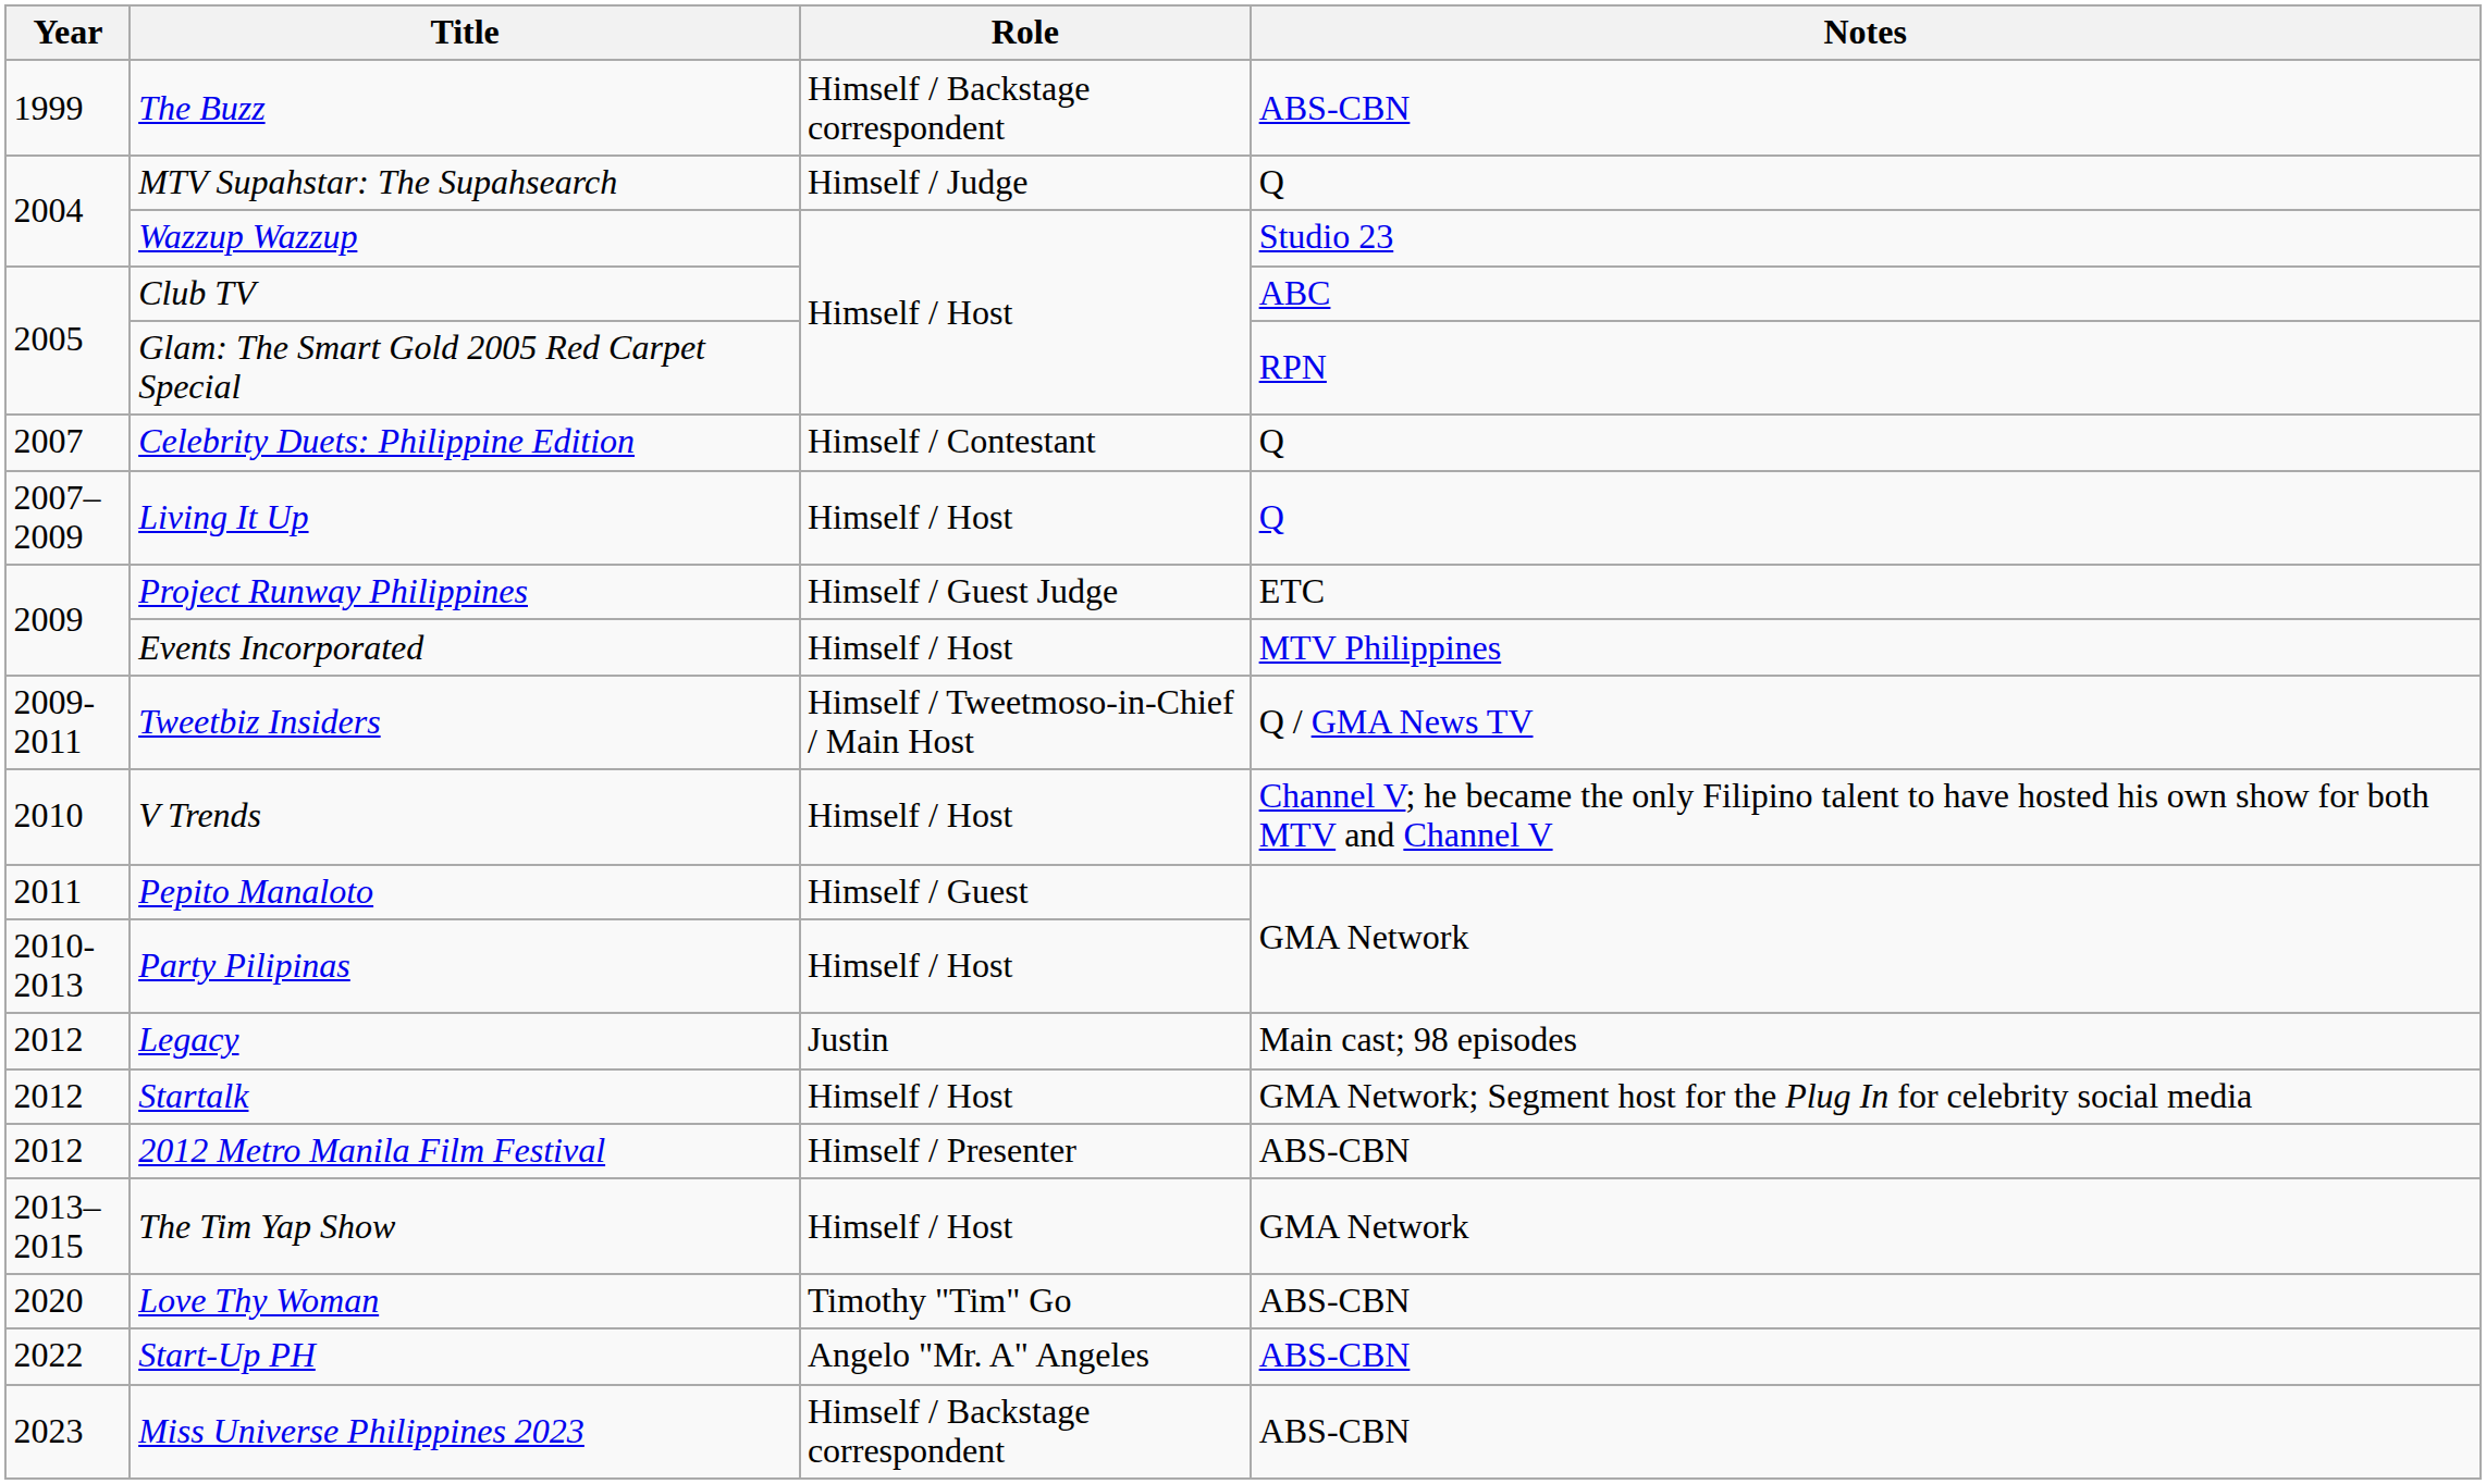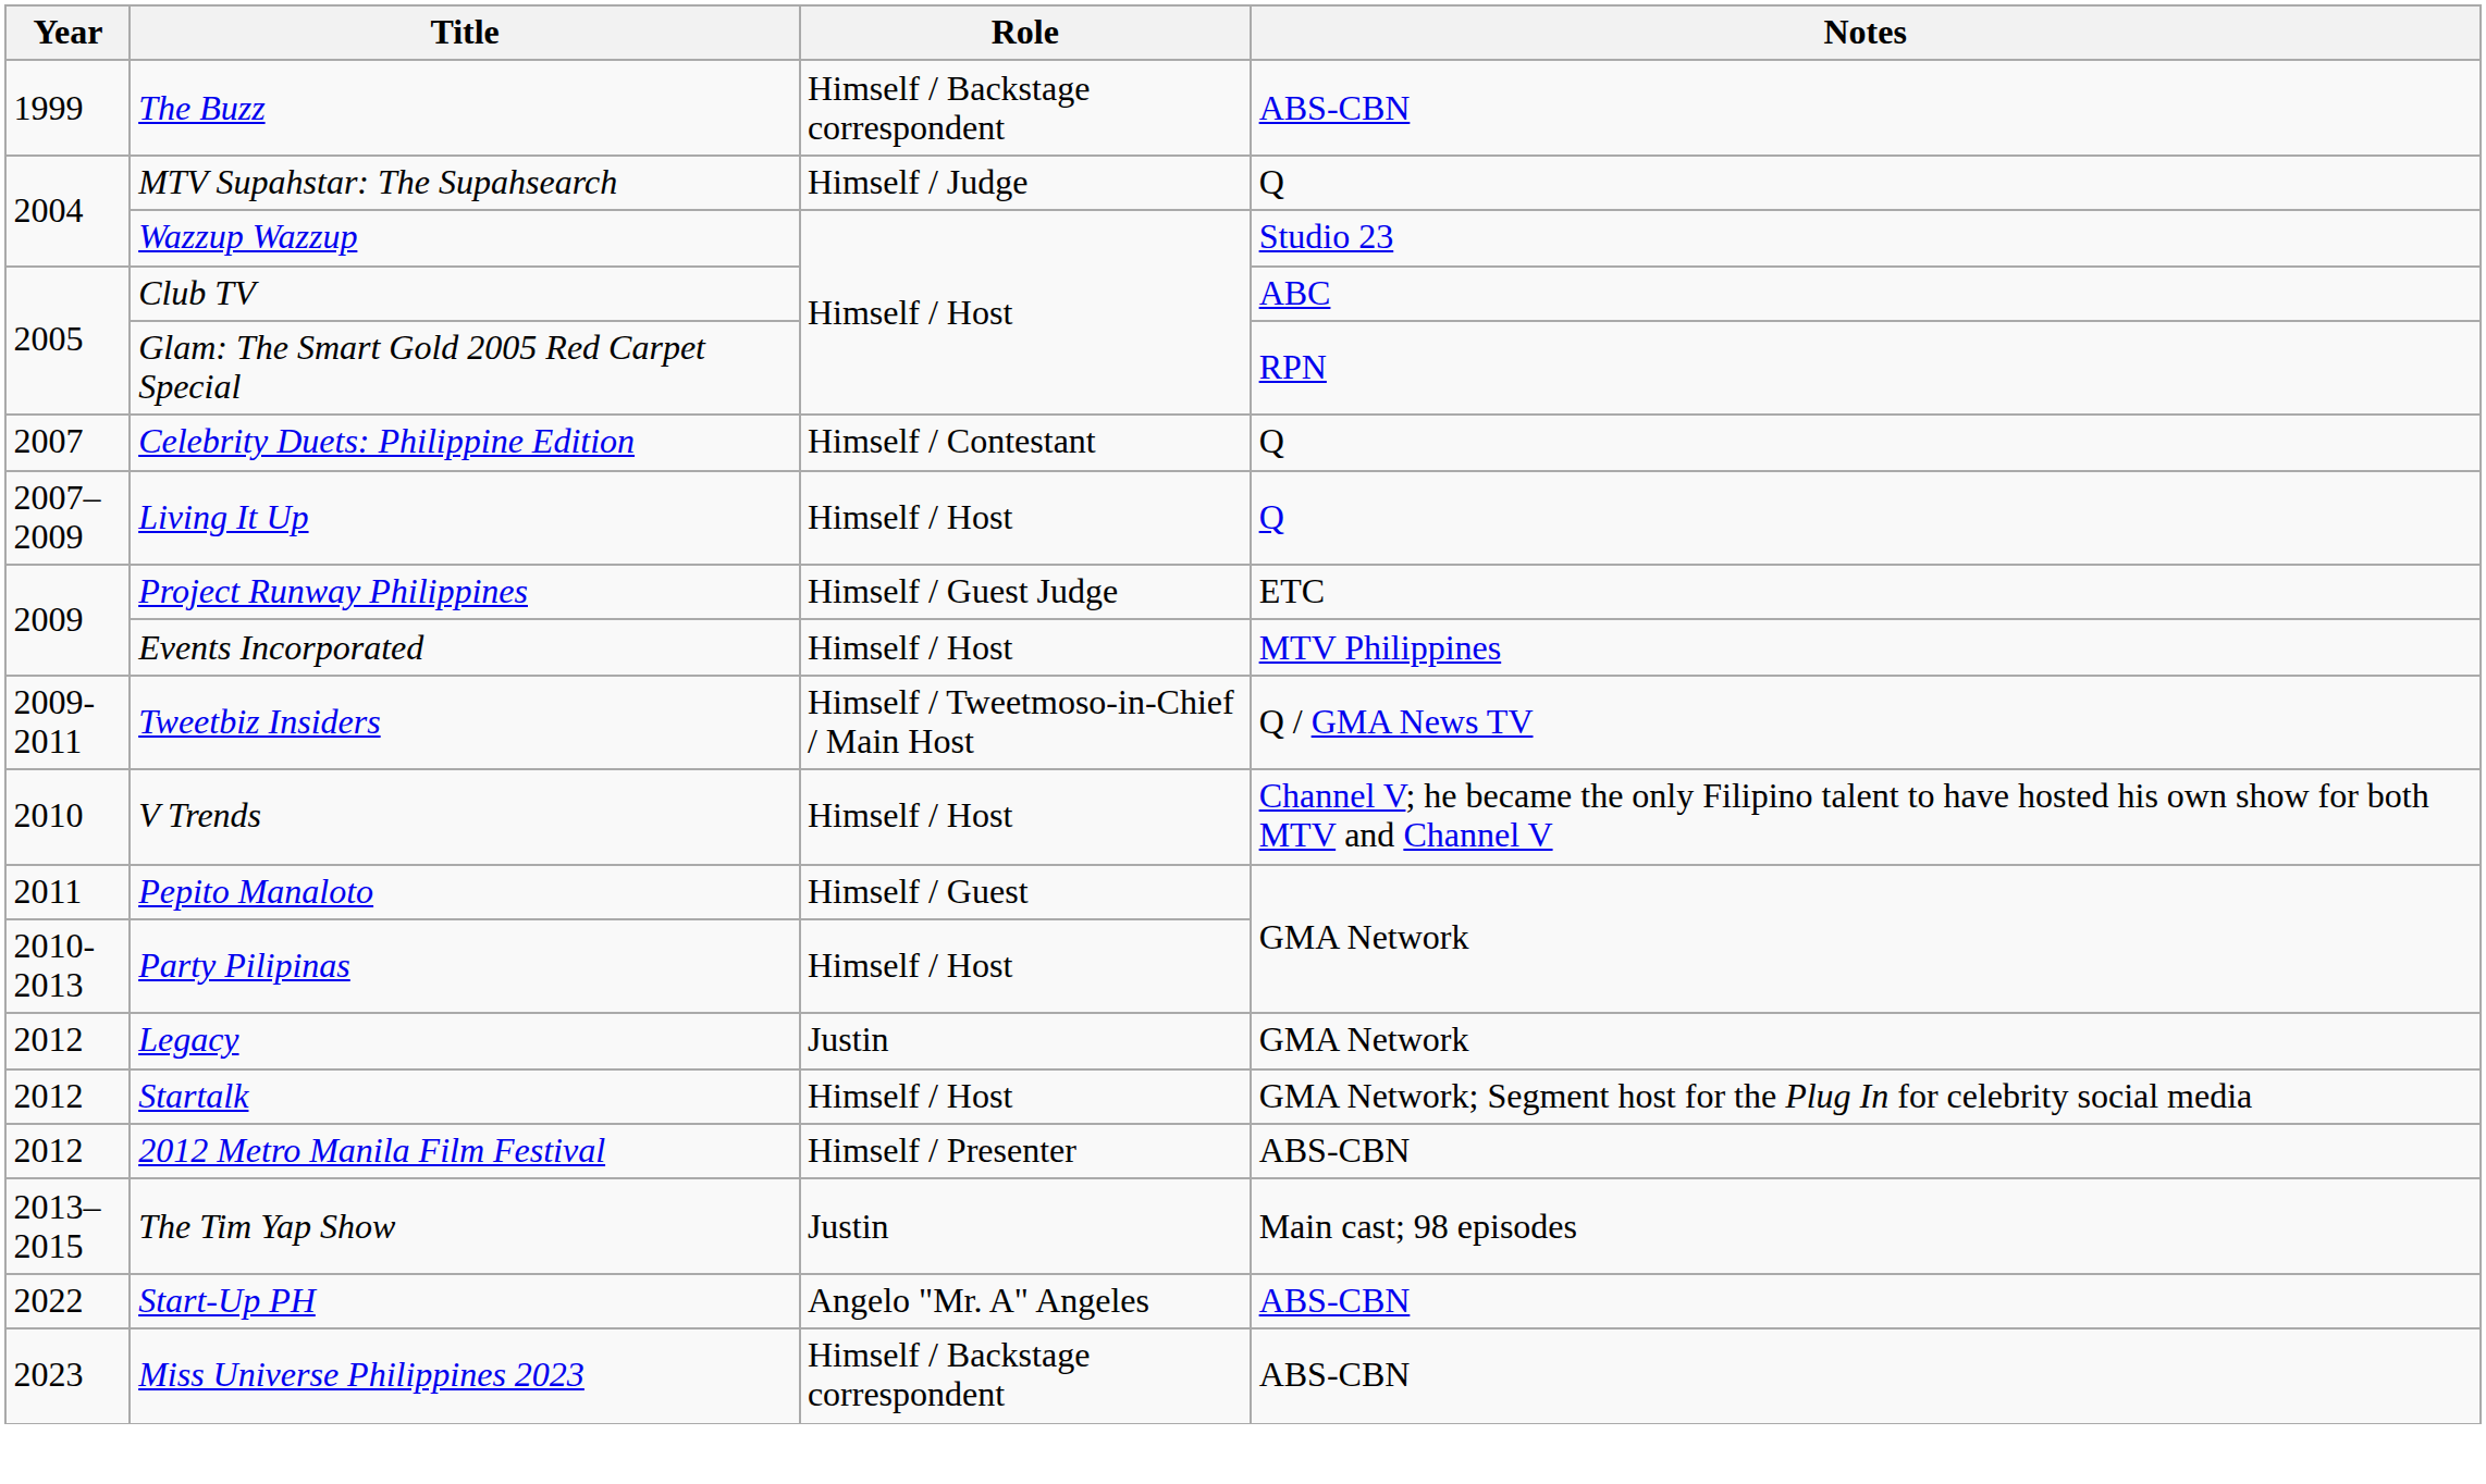Legacy | Notes: Main cast; 98 episodes -> GMA Network
The Tim Yap Show | Role: Himself / Host -> Justin
The Tim Yap Show | Notes: GMA Network -> Main cast; 98 episodes
- row: 2020 | Love Thy Woman | Timothy "Tim" Go | ABS-CBN
